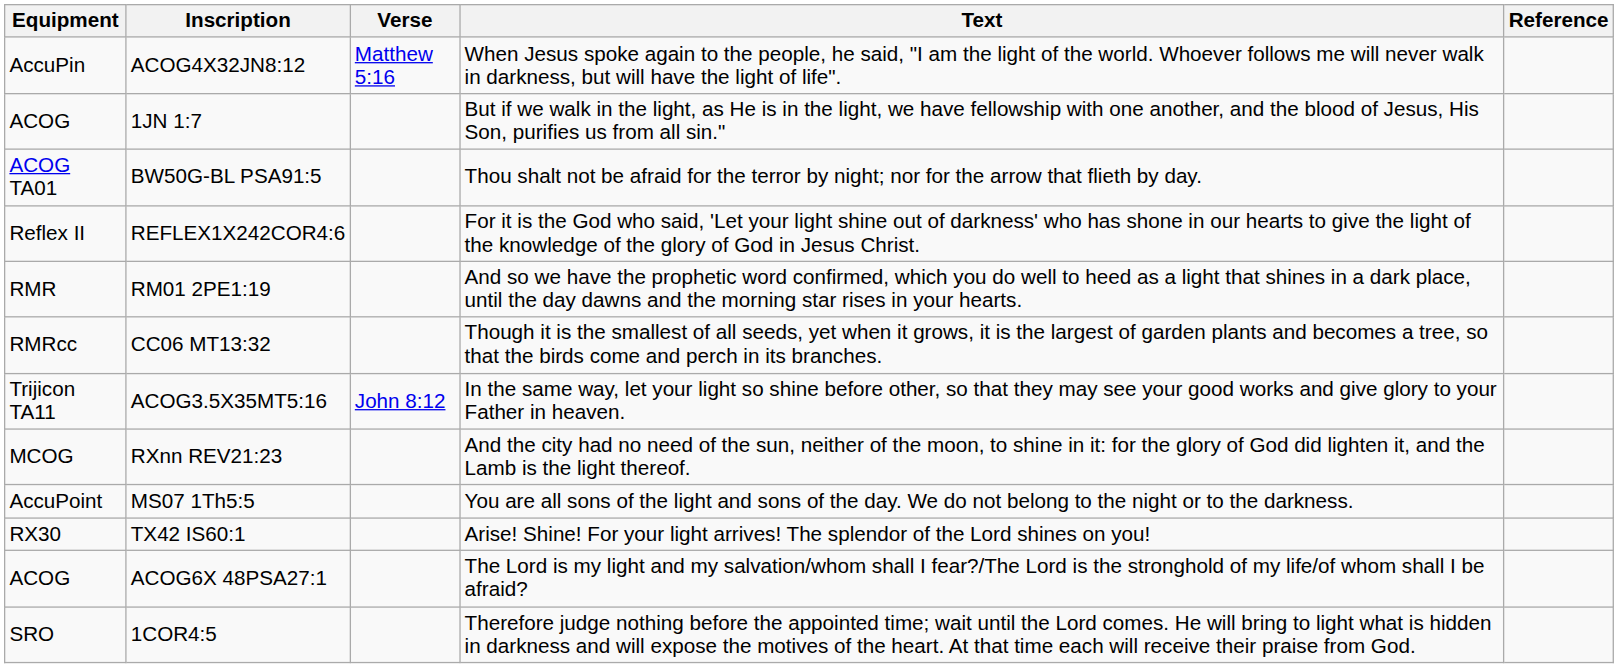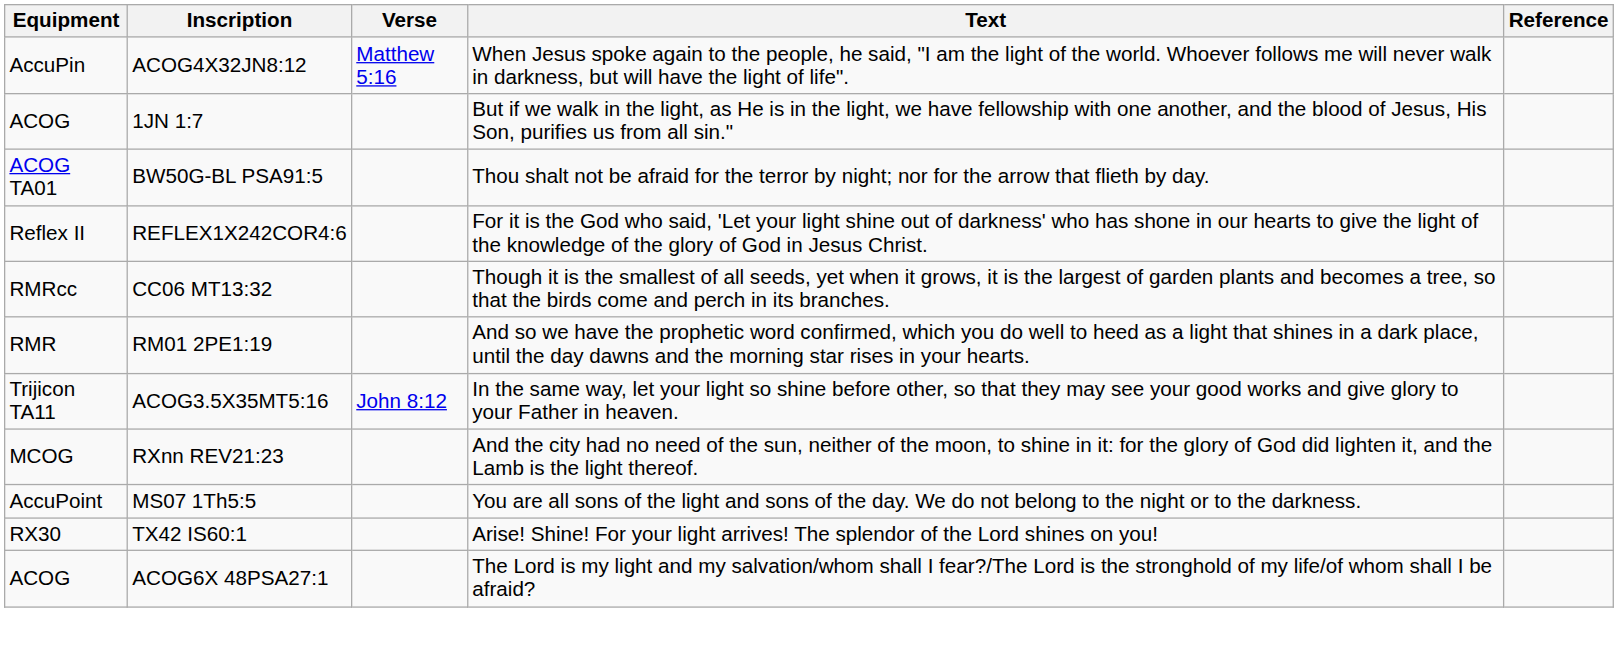rows swapped: RM01 2PE1:19 <-> CC06 MT13:32
- row: SRO | 1COR4:5 | Therefore judge nothing before the appointed time; wait until the Lord comes. He will bring to light what is hidden in darkness and will expose the motives of the heart. At that time each will receive their praise from God.
